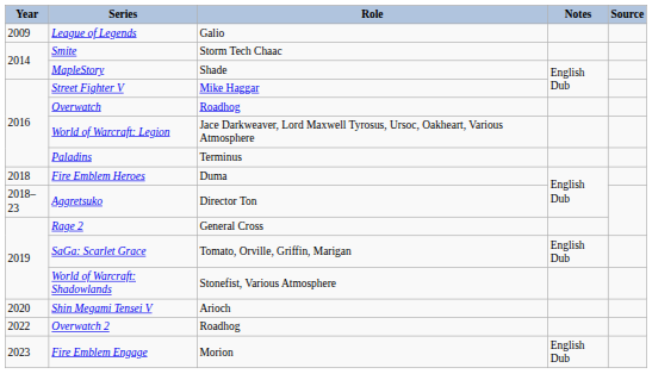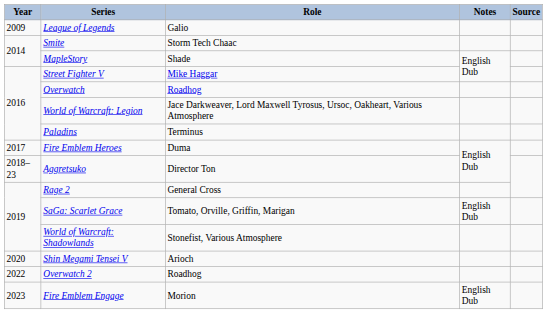Fire Emblem Heroes | Year: 2018 -> 2017
